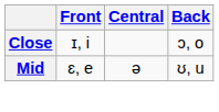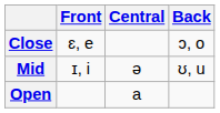Close | Front: ɪ, i -> ɛ, e
Mid | Front: ɛ, e -> ɪ, i
+ row: Open | a
